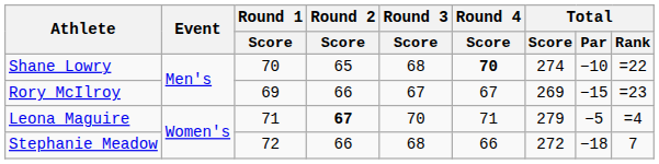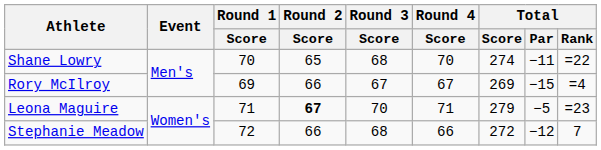Shane Lowry | Round 4 / Score: bold -> normal
Shane Lowry | Total / Par: −10 -> −11
Rory McIlroy | Total / Rank: =23 -> =4
Leona Maguire | Total / Rank: =4 -> =23
Stephanie Meadow | Total / Par: −18 -> −12
